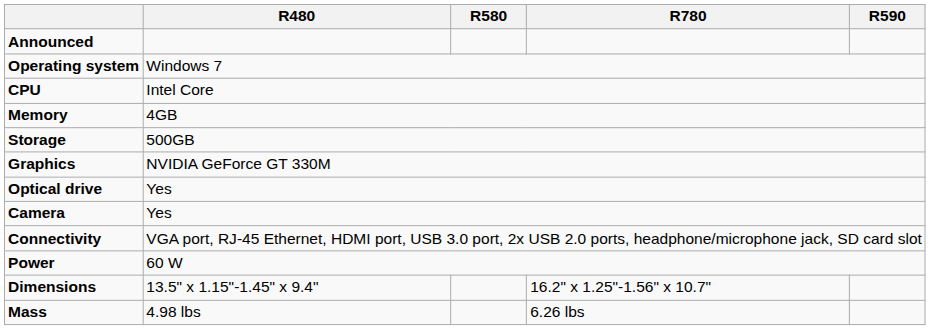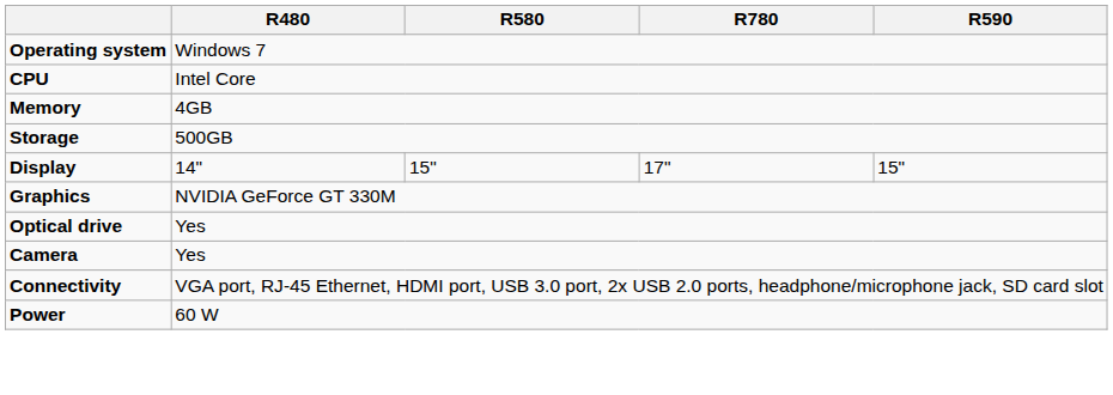- row: Announced
+ row: Display | 14" | 15" | 17" | 15"
- row: Dimensions | 13.5" x 1.15"-1.45" x 9.4" | 16.2" x 1.25"-1.56" x 10.7"
- row: Mass | 4.98 lbs | 6.26 lbs
